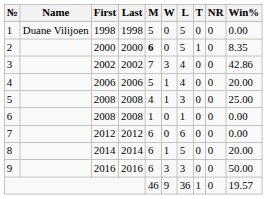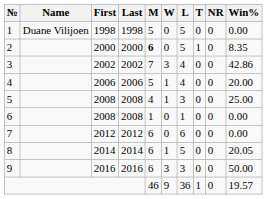8 | Win%: 20.00 -> 20.05
